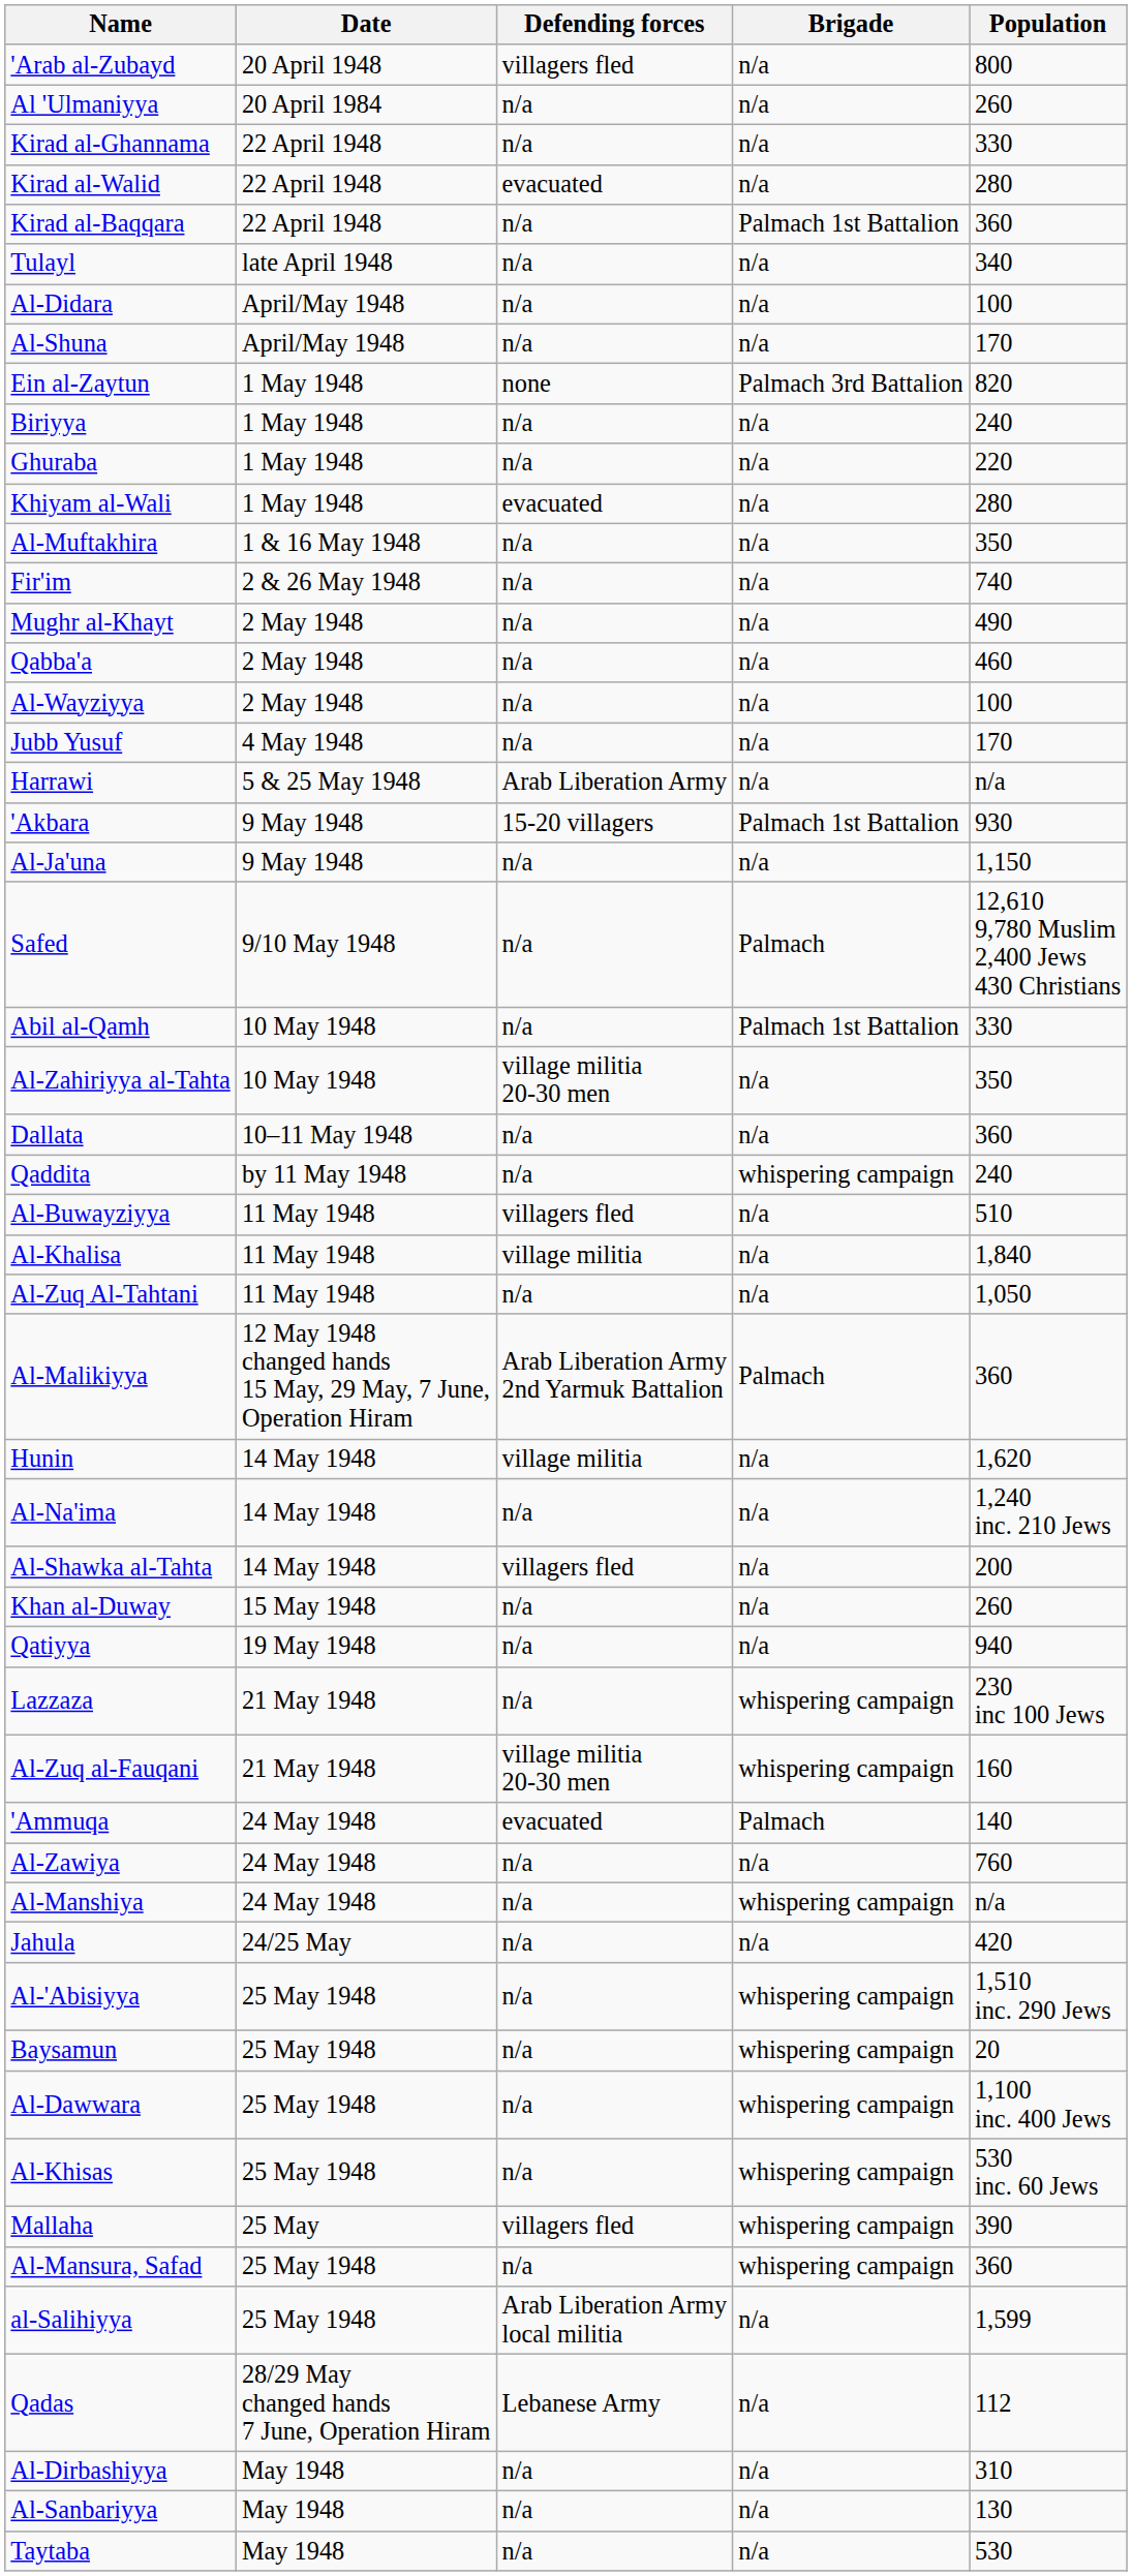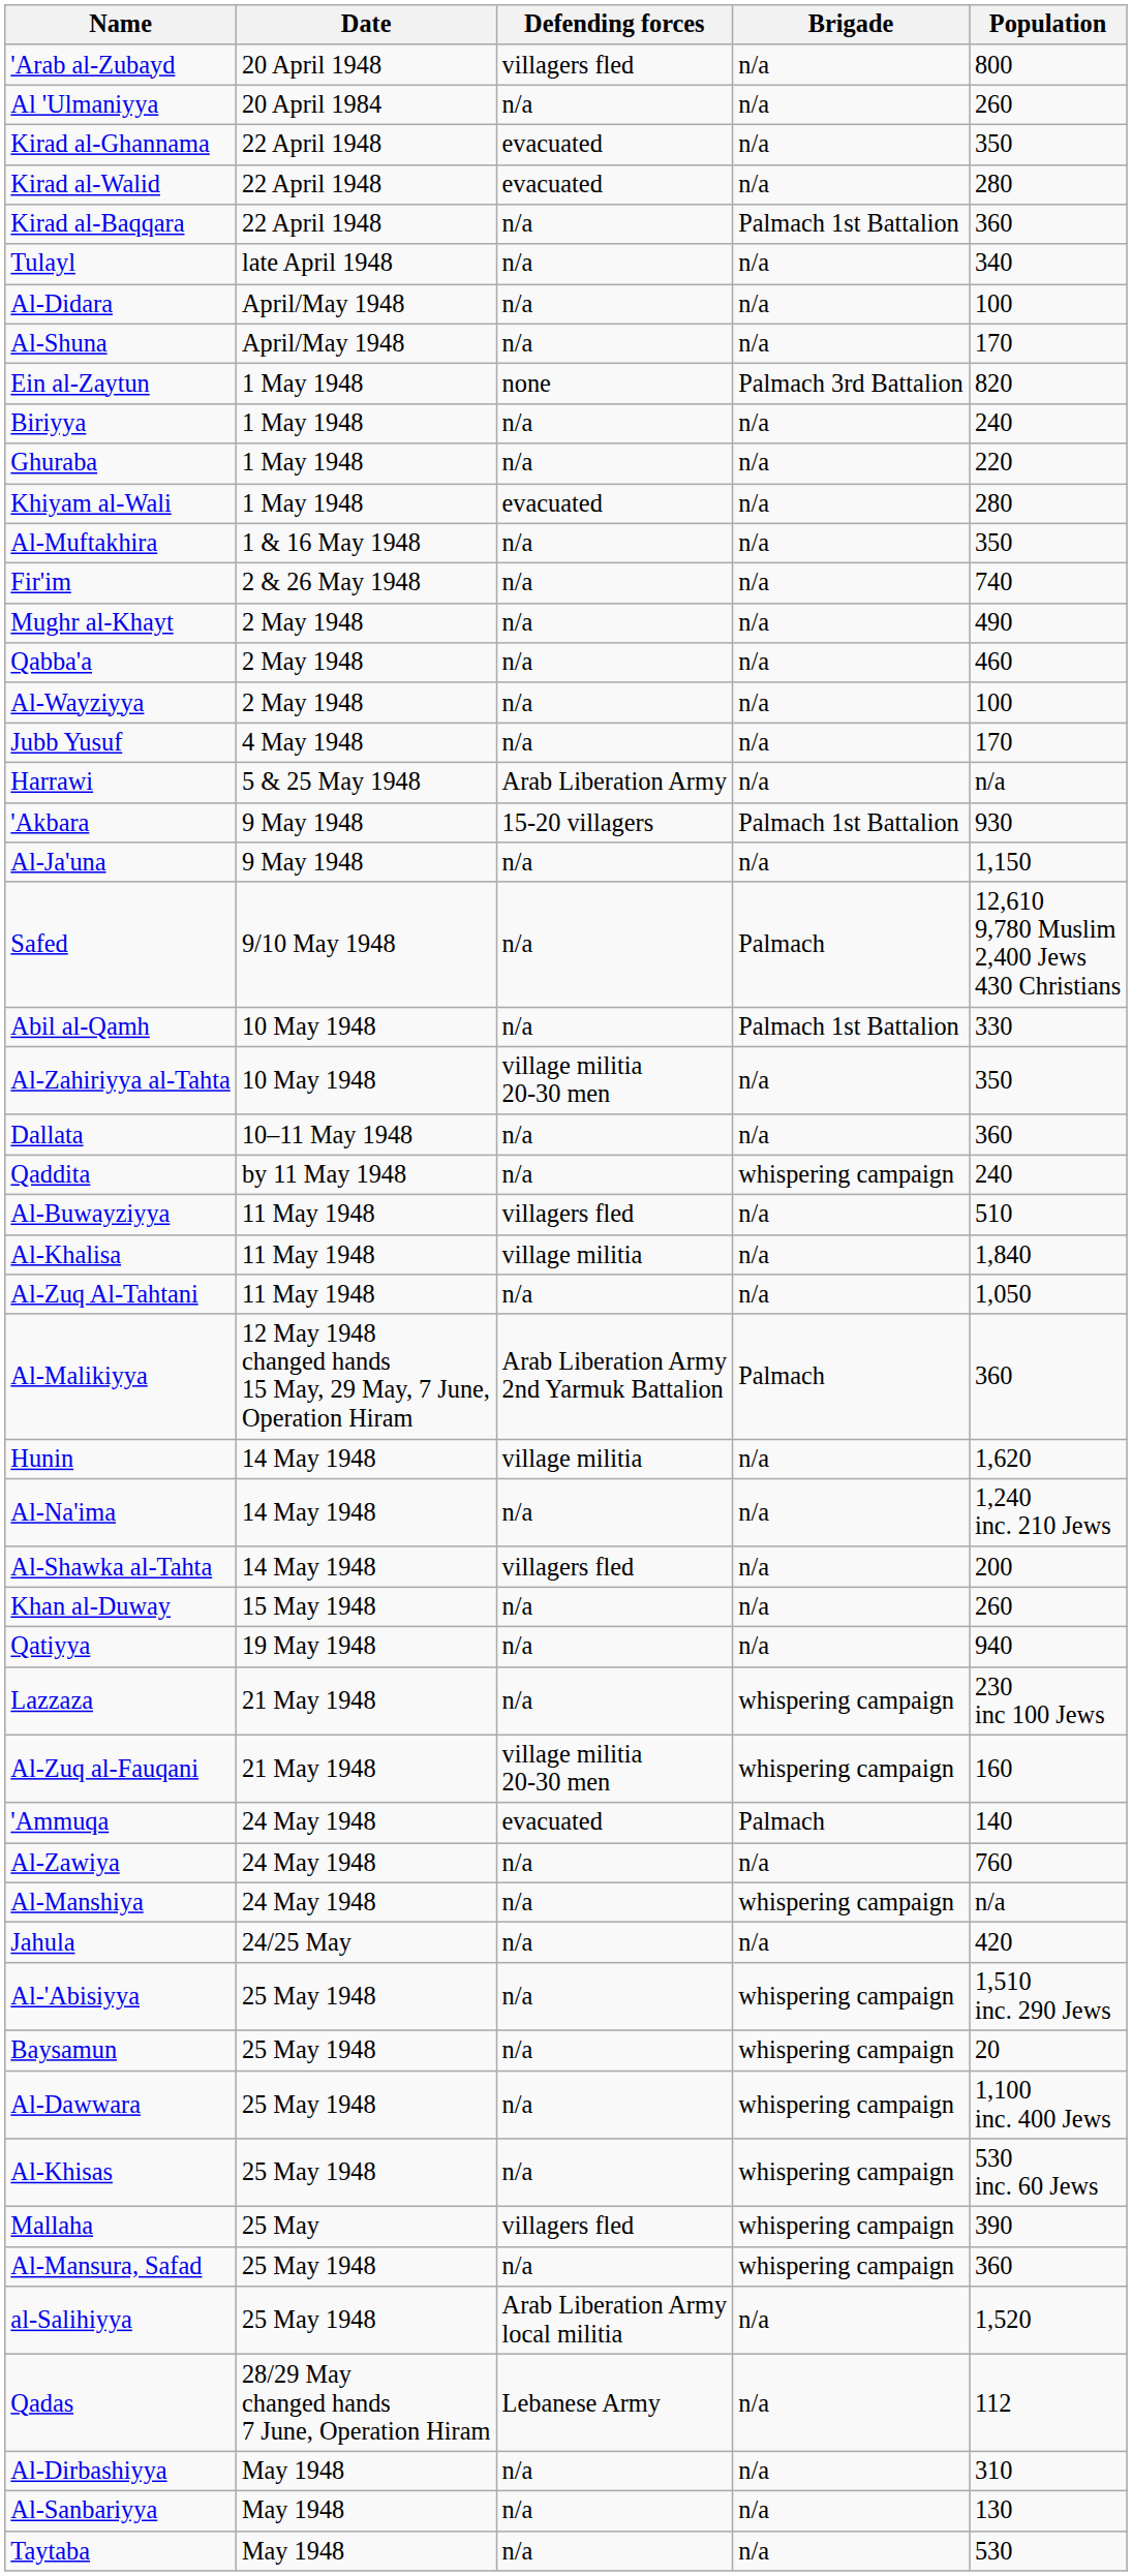Kirad al-Ghannama | Defending forces: n/a -> evacuated
Kirad al-Ghannama | Population: 330 -> 350
al-Salihiyya | Population: 1,599 -> 1,520
